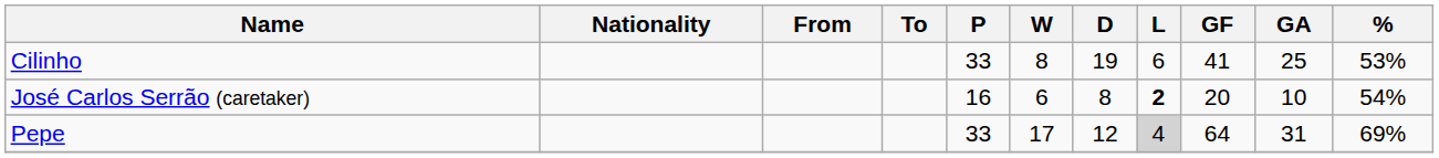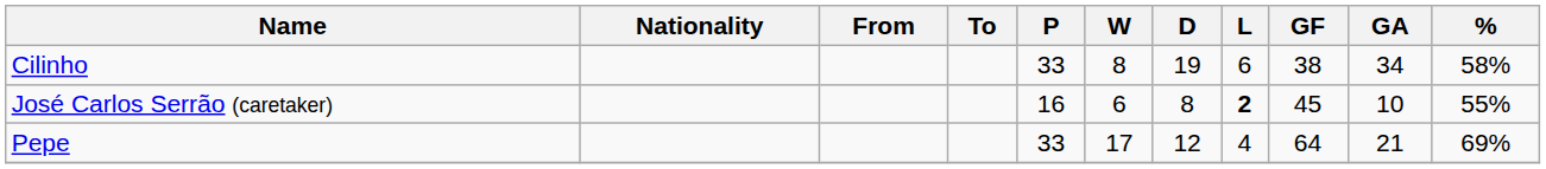Cilinho | GF: 41 -> 38
Cilinho | GA: 25 -> 34
Cilinho | %: 53% -> 58%
José Carlos Serrão (caretaker) | GF: 20 -> 45
José Carlos Serrão (caretaker) | %: 54% -> 55%
Pepe | L: lightgrey background -> no background
Pepe | GA: 31 -> 21
